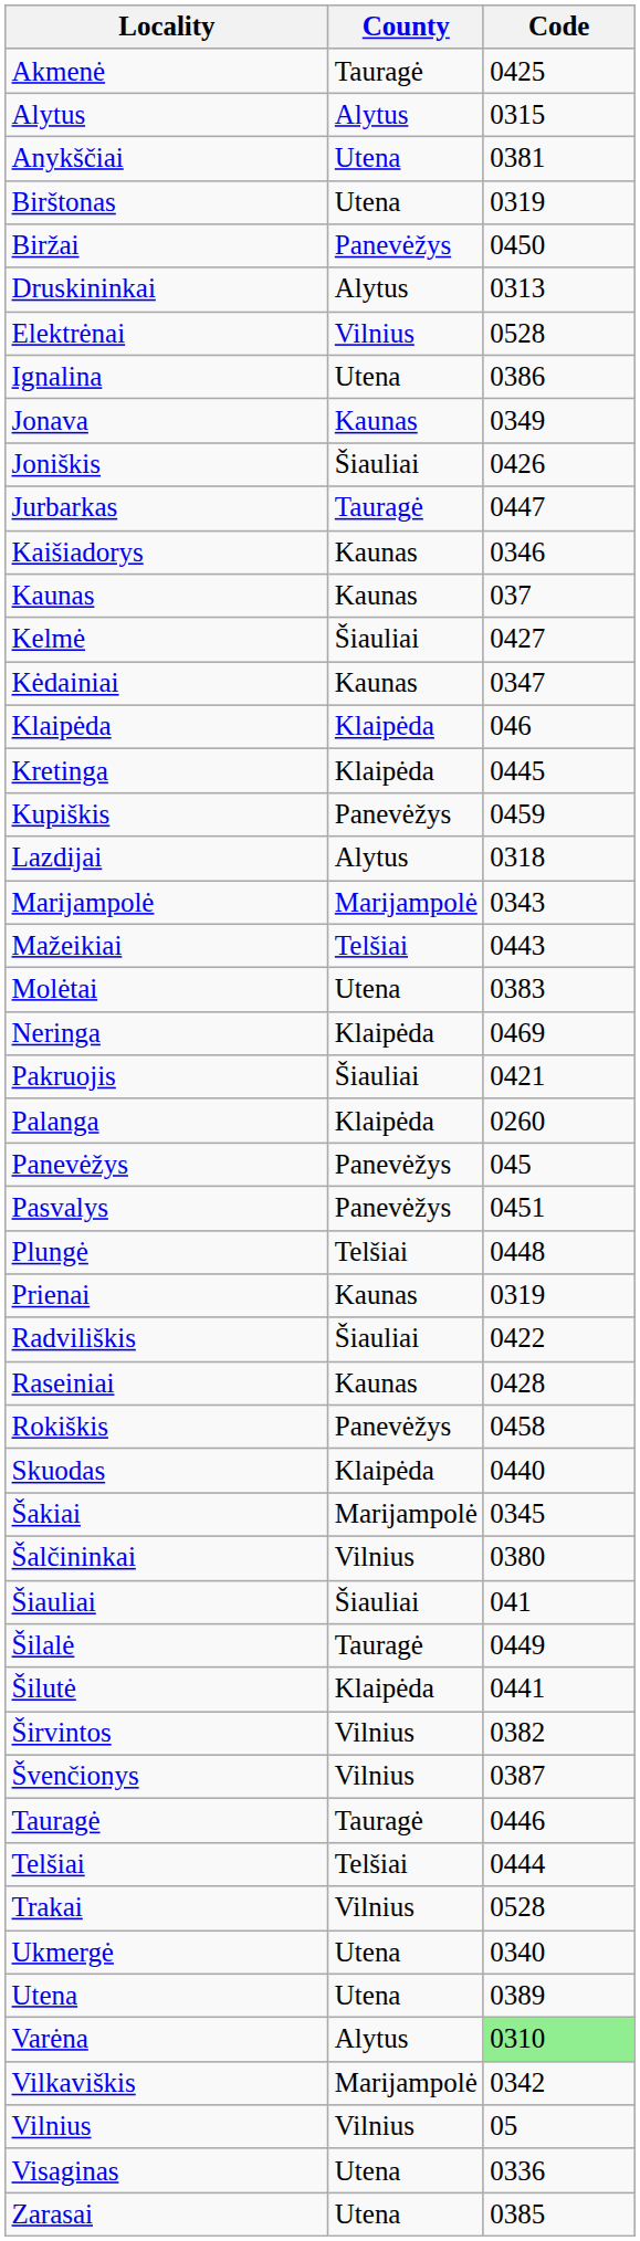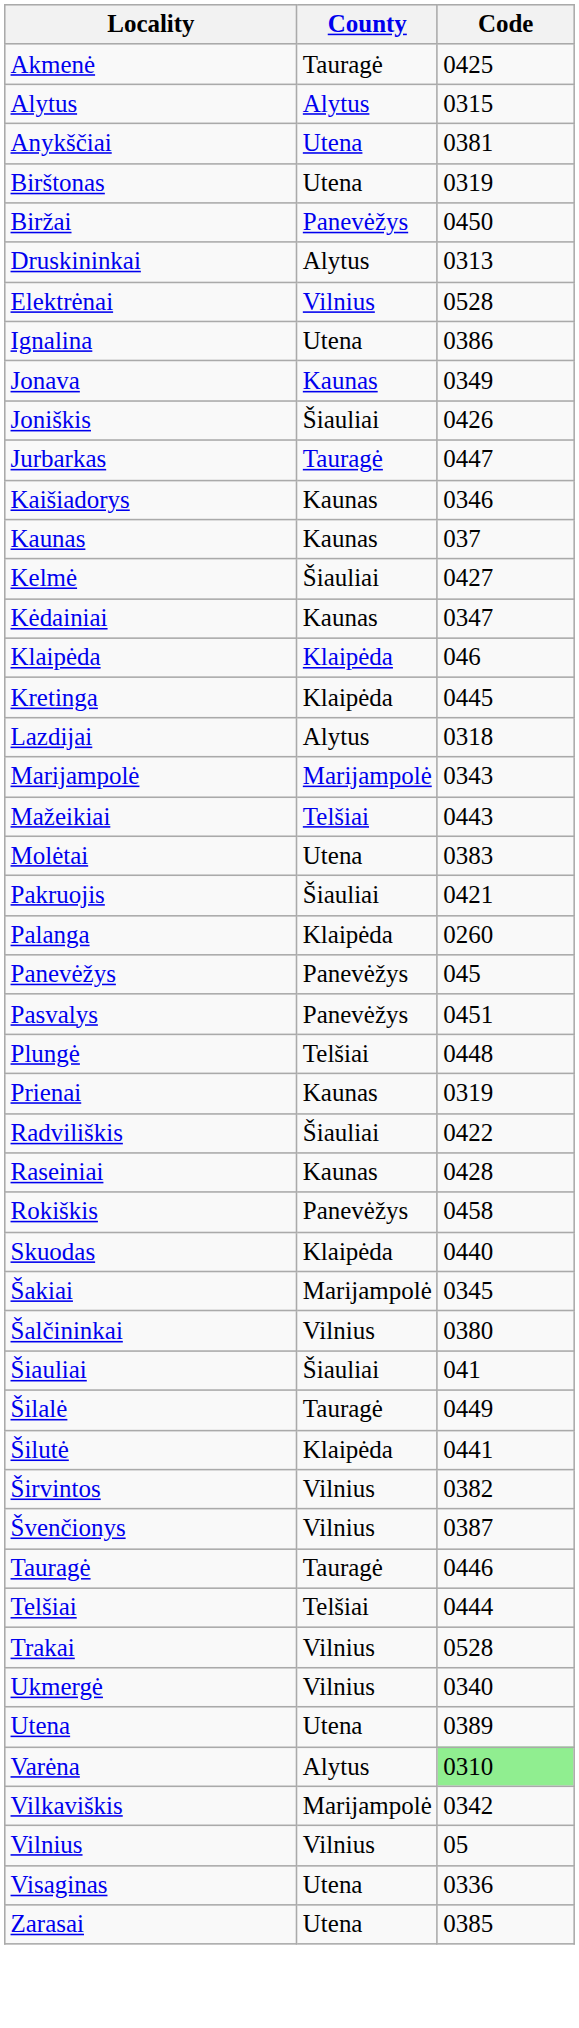- row: Kupiškis | Panevėžys | 0459
- row: Neringa | Klaipėda | 0469
Ukmergė | County: Utena -> Vilnius
